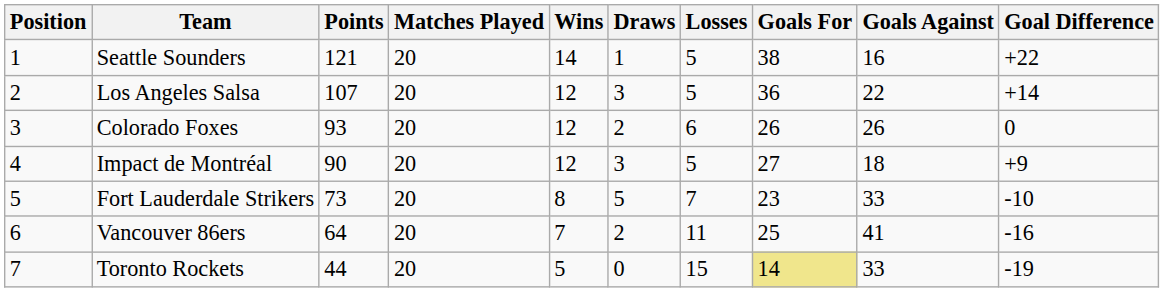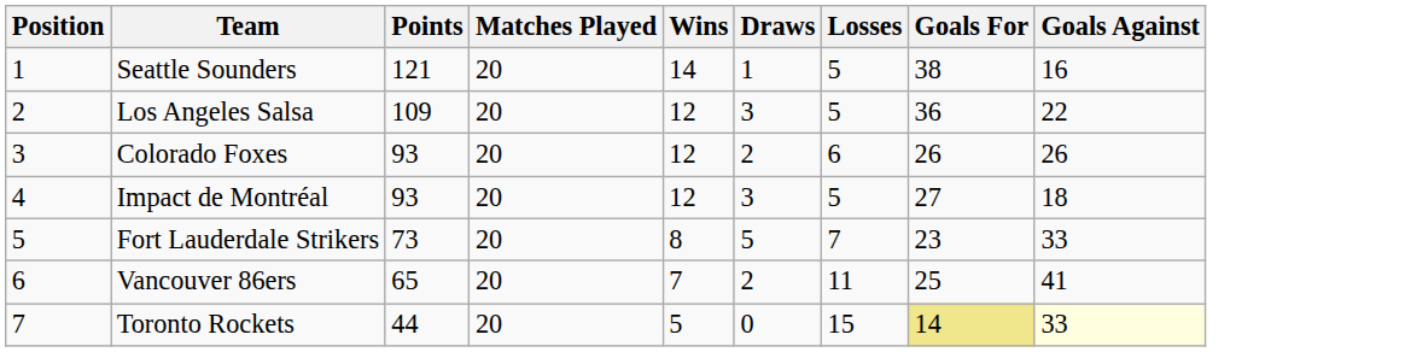- column: Goal Difference | +22 | +14 | 0 | +9 | -10 | -16 | -19
Los Angeles Salsa | Points: 107 -> 109
Impact de Montréal | Points: 90 -> 93
Vancouver 86ers | Points: 64 -> 65
Toronto Rockets | Goals Against: no background -> lightyellow background
